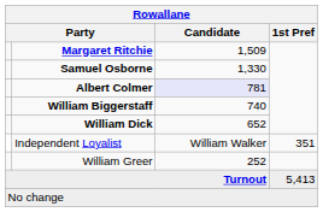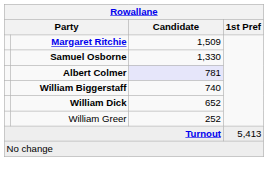- row: Independent Loyalist | William Walker | 351
